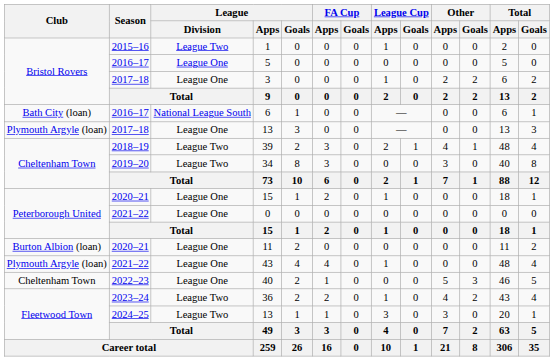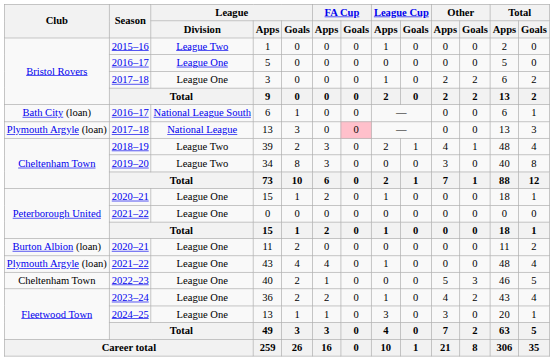2017–18 / 13 | League / Division: League One -> National League
2017–18 / 13 | FA Cup / Goals: no background -> pink background
36 | League / Division: League Two -> League One
2024–25 / 13 | League / Division: League Two -> League One
